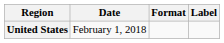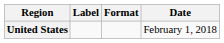columns swapped: Date <-> Label
